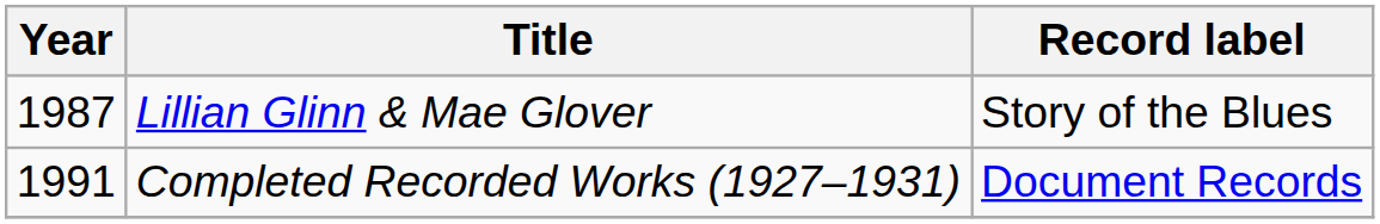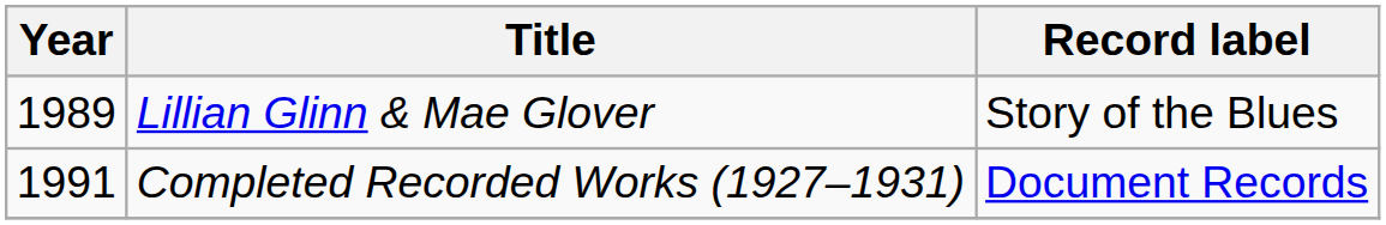Lillian Glinn & Mae Glover | Year: 1987 -> 1989
